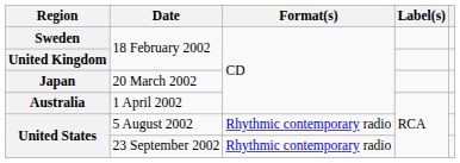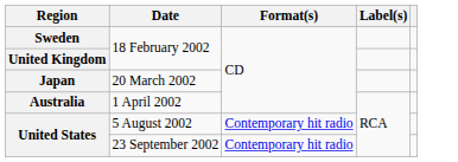United States / 5 August 2002 | Format(s): Rhythmic contemporary radio -> Contemporary hit radio
United States / 23 September 2002 | Format(s): Rhythmic contemporary radio -> Contemporary hit radio
